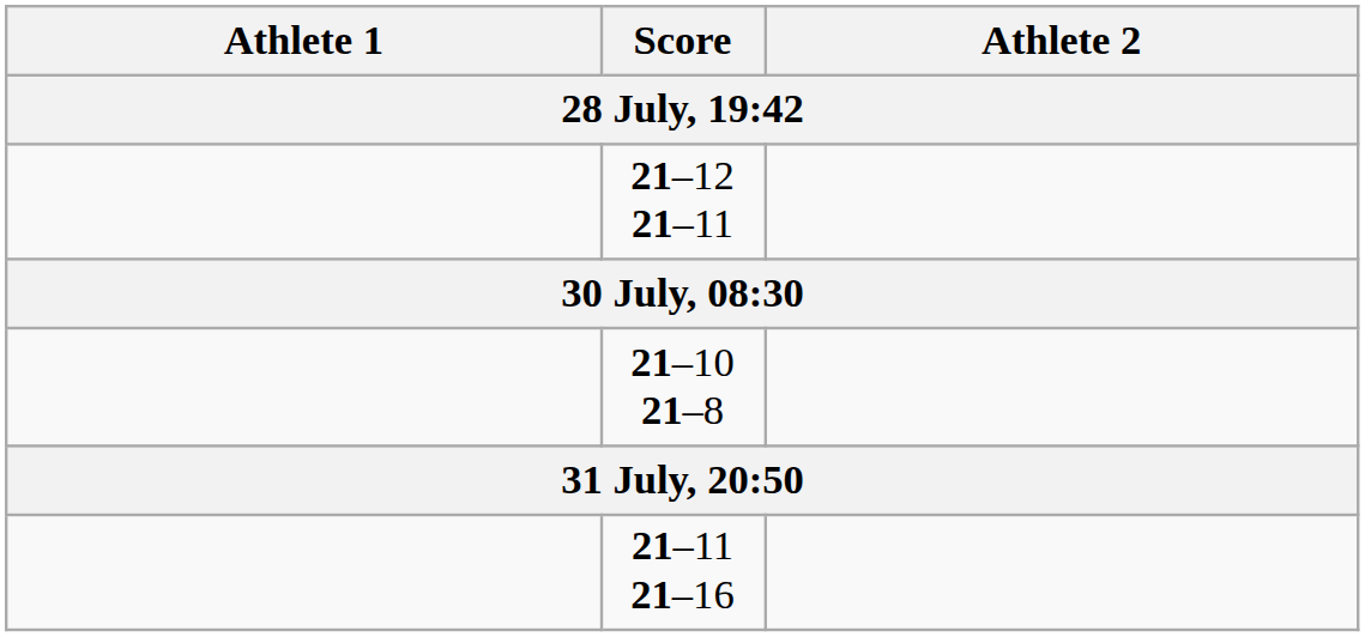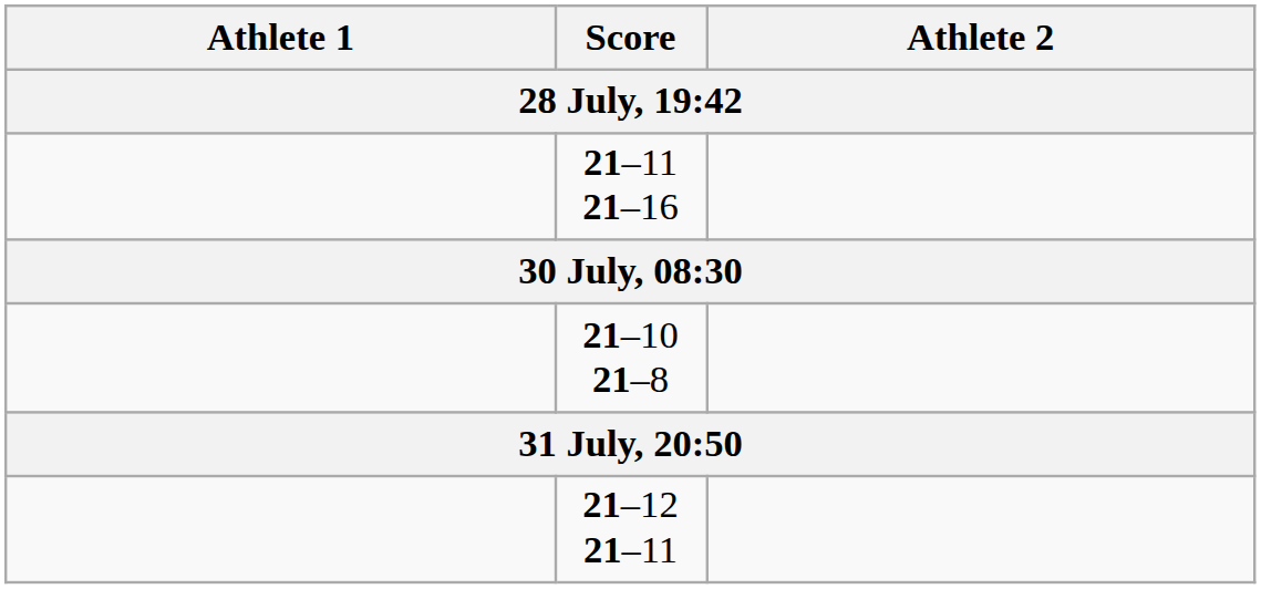rows swapped: 21–12 21–11 <-> 21–11 21–16
